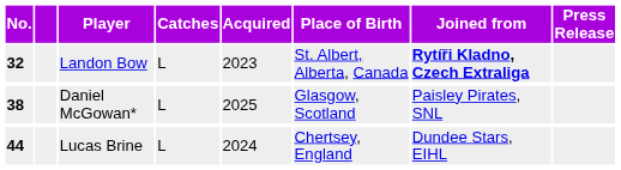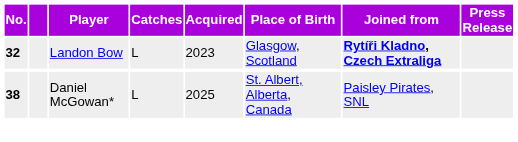Landon Bow | Place of Birth: St. Albert, Alberta, Canada -> Glasgow, Scotland
Daniel McGowan* | Place of Birth: Glasgow, Scotland -> St. Albert, Alberta, Canada
- row: 44 | Lucas Brine | L | 2024 | Chertsey, England | Dundee Stars, EIHL
